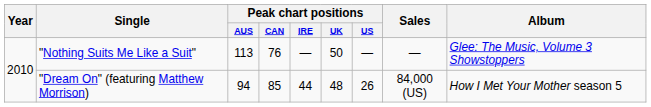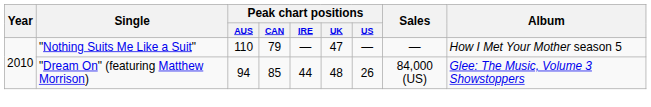"Nothing Suits Me Like a Suit" | Peak chart positions / AUS: 113 -> 110
"Nothing Suits Me Like a Suit" | Peak chart positions / CAN: 76 -> 79
"Nothing Suits Me Like a Suit" | Peak chart positions / UK: 50 -> 47
"Nothing Suits Me Like a Suit" | Album: Glee: The Music, Volume 3 Showstoppers -> How I Met Your Mother season 5
"Dream On" (featuring Matthew Morrison) | Album: How I Met Your Mother season 5 -> Glee: The Music, Volume 3 Showstoppers
